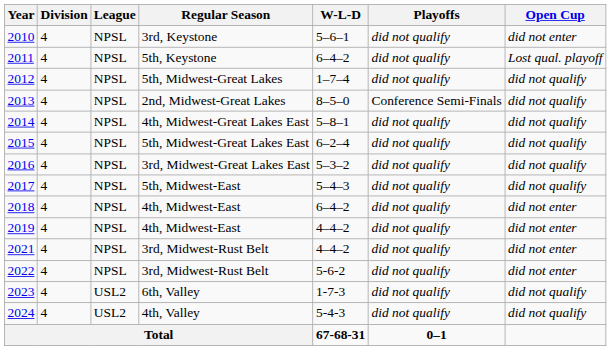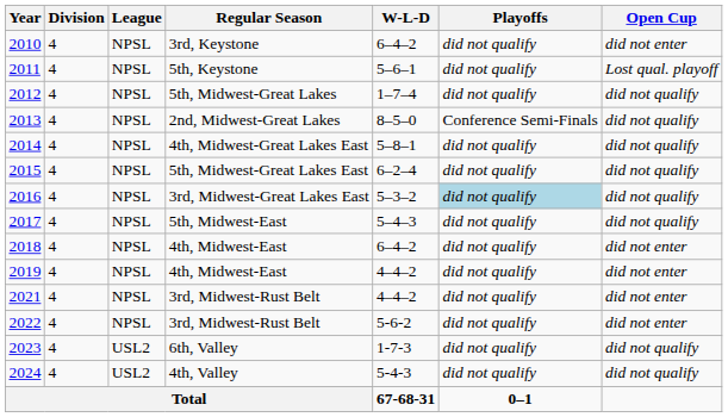2010 | W-L-D: 5–6–1 -> 6–4–2
2011 | W-L-D: 6–4–2 -> 5–6–1
2016 | Playoffs: no background -> lightblue background
